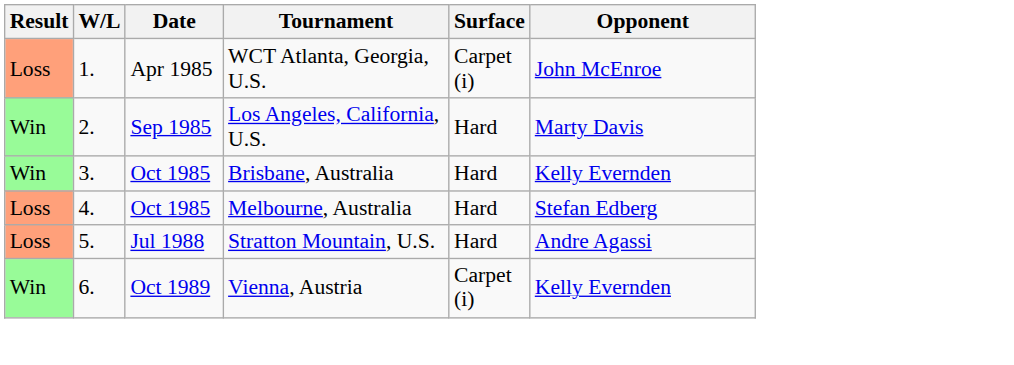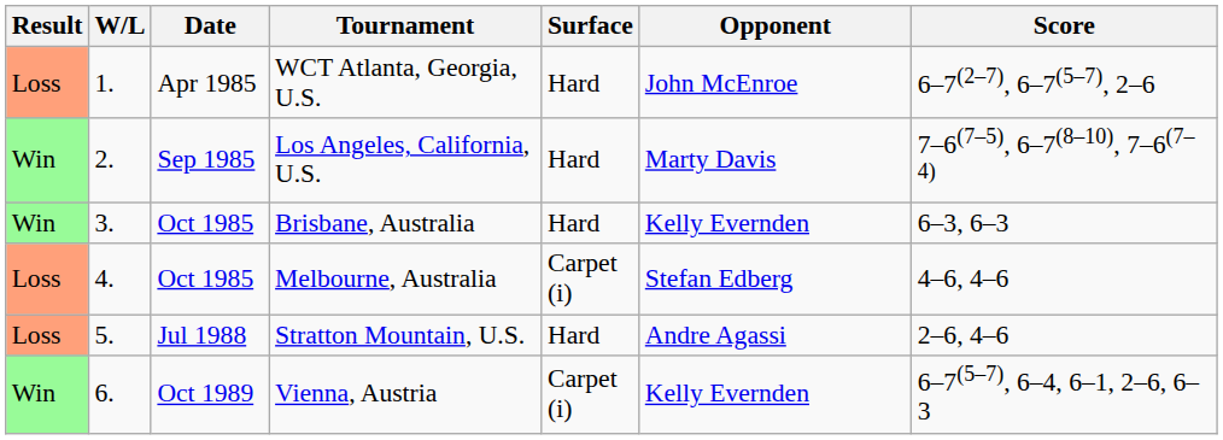+ column: Score | 6–7(2–7), 6–7(5–7), 2–6 | 7–6(7–5), 6–7(8–10), 7–6(7–4) | 6–3, 6–3 | 4–6, 4–6 | 2–6, 4–6 | 6–7(5–7), 6–4, 6–1, 2–6, 6–3
WCT Atlanta, Georgia, U.S. | Surface: Carpet (i) -> Hard
Melbourne, Australia | Surface: Hard -> Carpet (i)
